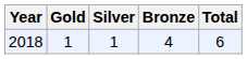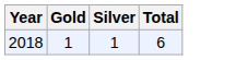- column: Bronze | 4
